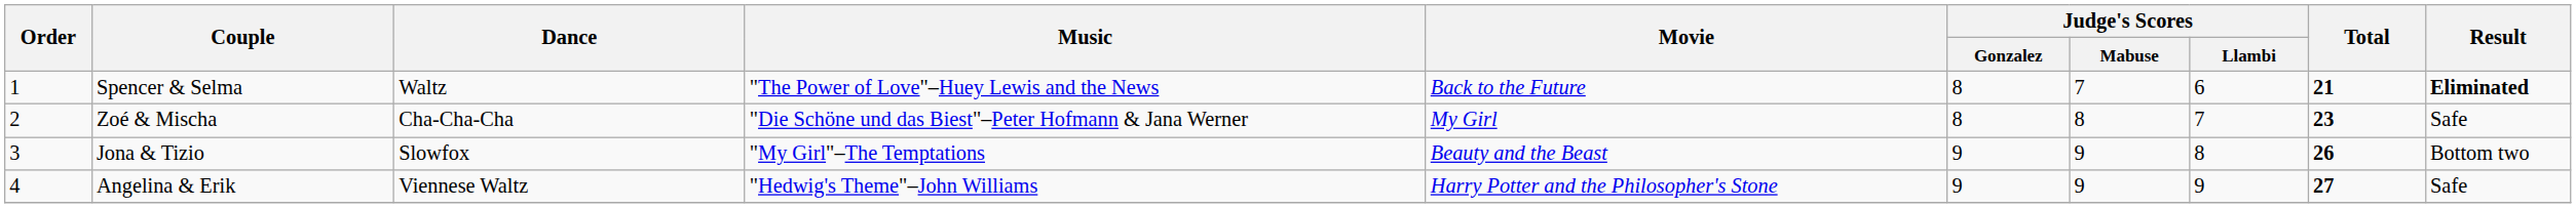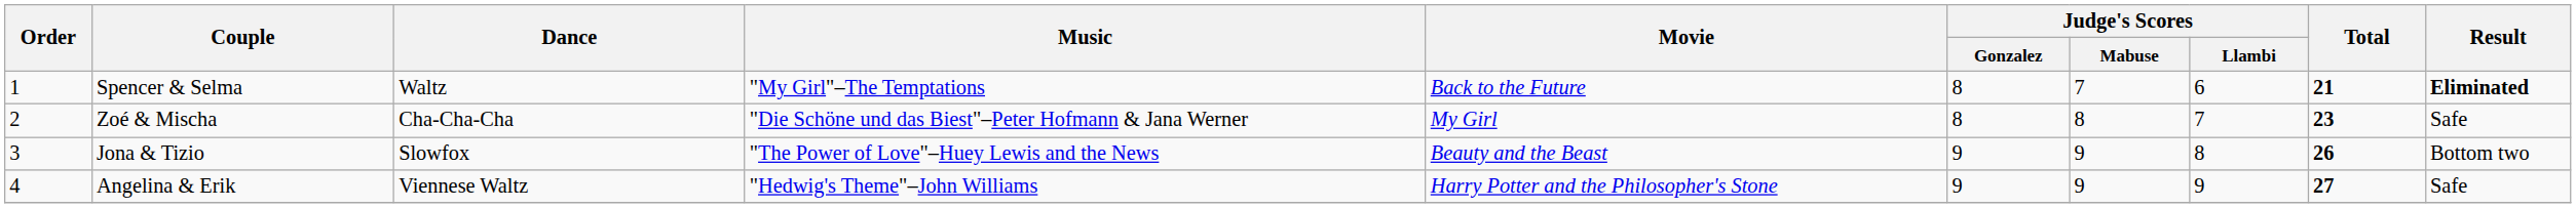Spencer & Selma | Music: "The Power of Love"–Huey Lewis and the News -> "My Girl"–The Temptations
Jona & Tizio | Music: "My Girl"–The Temptations -> "The Power of Love"–Huey Lewis and the News
